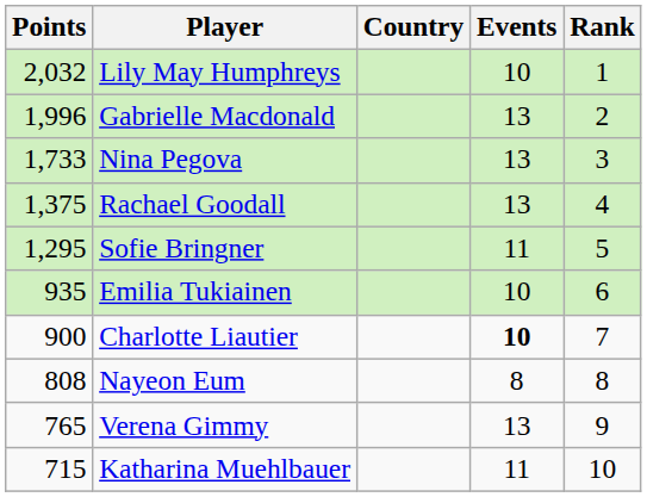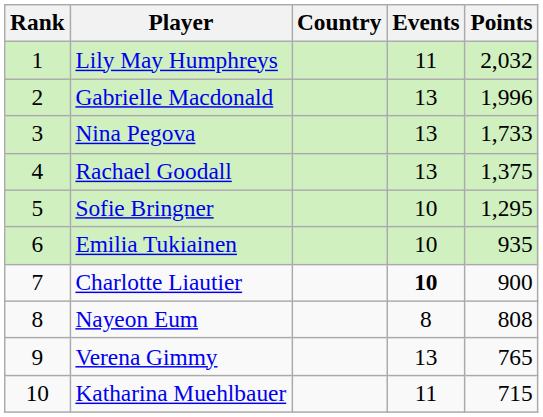columns swapped: Rank <-> Points
Lily May Humphreys | Events: 10 -> 11
Sofie Bringner | Events: 11 -> 10
